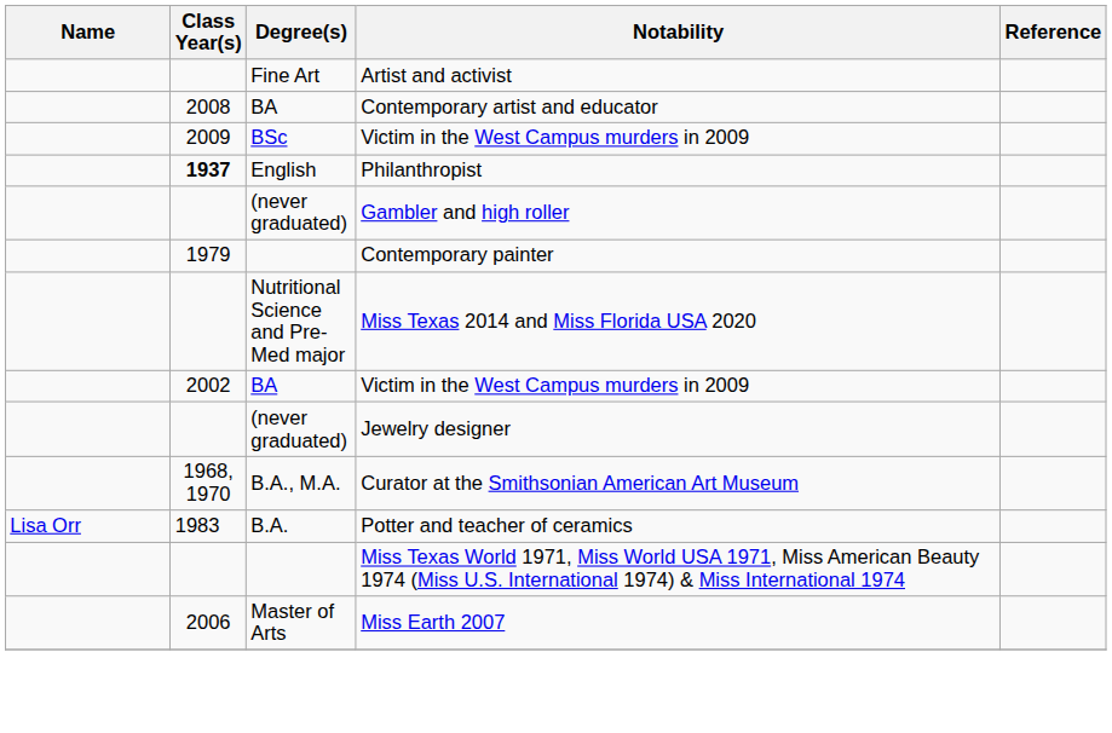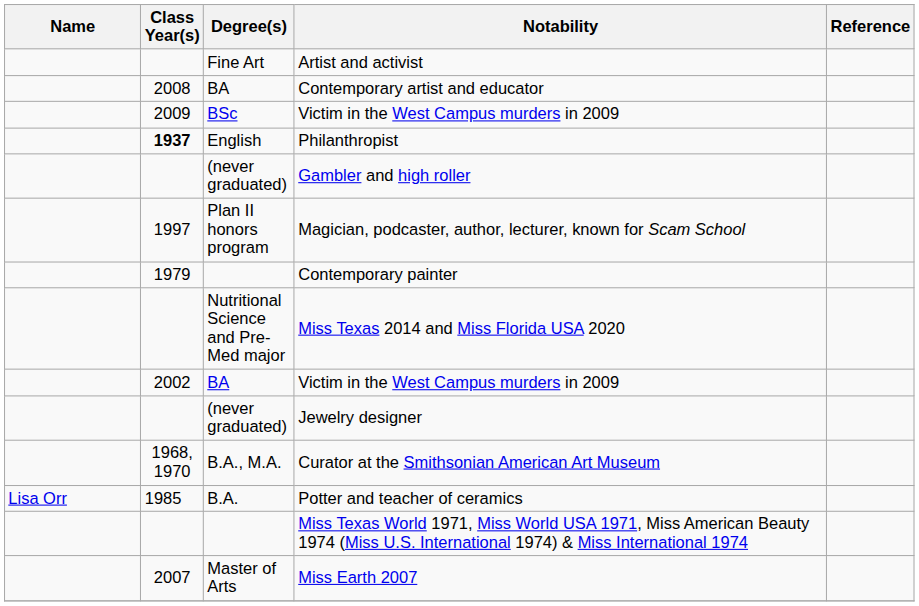+ row: 1997 | Plan II honors program | Magician, podcaster, author, lecturer, known for Scam School
Potter and teacher of ceramics | Class Year(s): 1983 -> 1985
Miss Earth 2007 | Class Year(s): 2006 -> 2007
